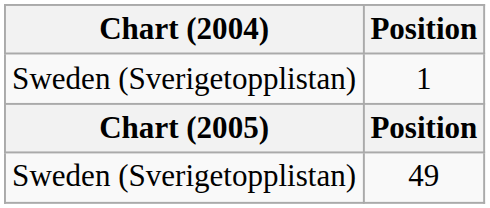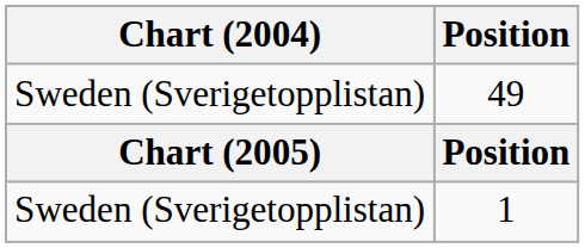rows swapped: 1 <-> 49
